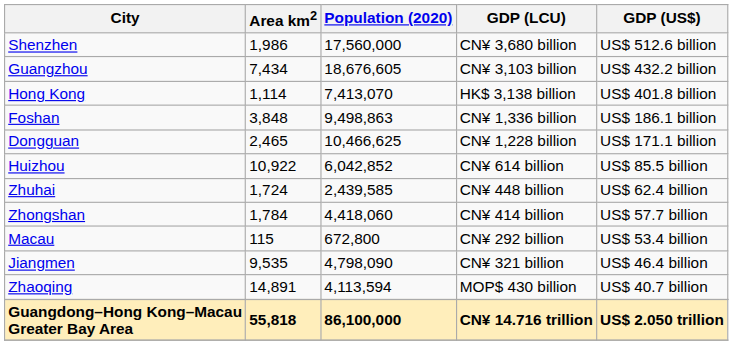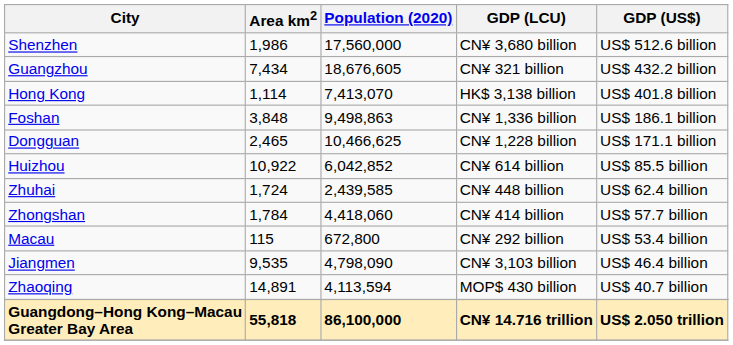Guangzhou | GDP (LCU): CN¥ 3,103 billion -> CN¥ 321 billion
Jiangmen | GDP (LCU): CN¥ 321 billion -> CN¥ 3,103 billion
